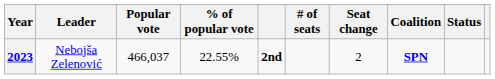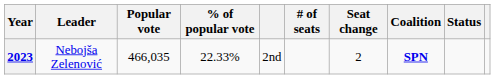2023 | Popular vote: 466,037 -> 466,035
2023 | % of popular vote: 22.55% -> 22.33%
2023 | column 5: bold -> normal
